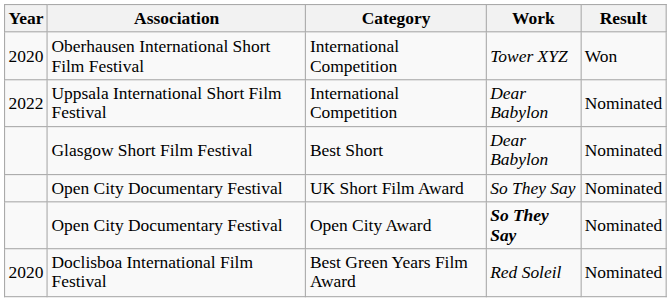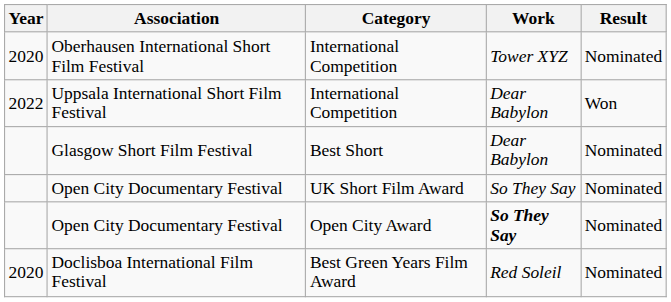Oberhausen International Short Film Festival | Result: Won -> Nominated
Uppsala International Short Film Festival | Result: Nominated -> Won
